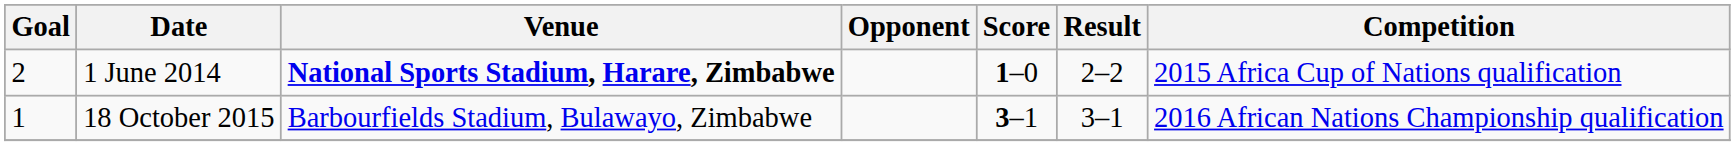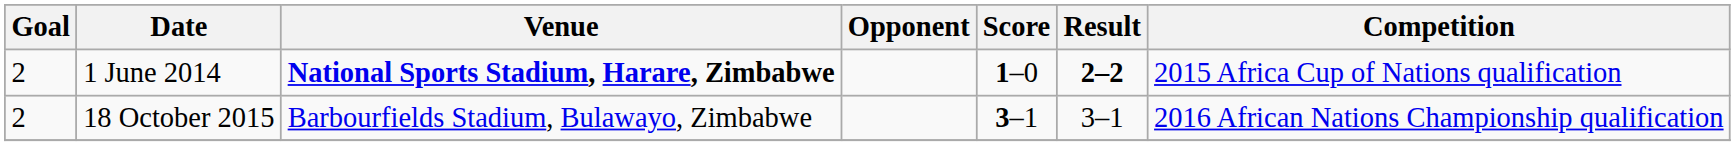1 June 2014 | Result: normal -> bold
18 October 2015 | Goal: 1 -> 2
